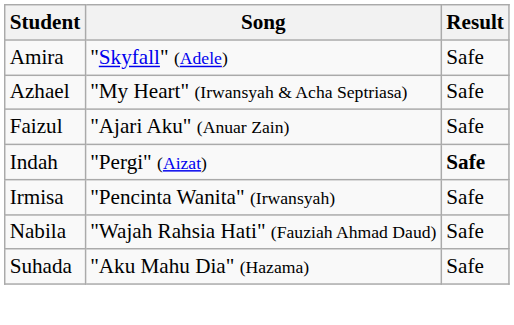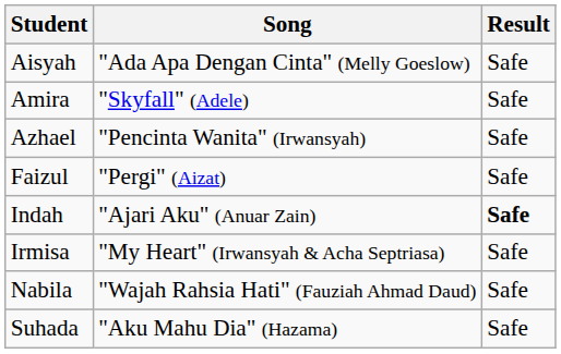+ row: Aisyah | "Ada Apa Dengan Cinta" (Melly Goeslow) | Safe
Azhael | Song: "My Heart" (Irwansyah & Acha Septriasa) -> "Pencinta Wanita" (Irwansyah)
Faizul | Song: "Ajari Aku" (Anuar Zain) -> "Pergi" (Aizat)
Indah | Song: "Pergi" (Aizat) -> "Ajari Aku" (Anuar Zain)
Irmisa | Song: "Pencinta Wanita" (Irwansyah) -> "My Heart" (Irwansyah & Acha Septriasa)
